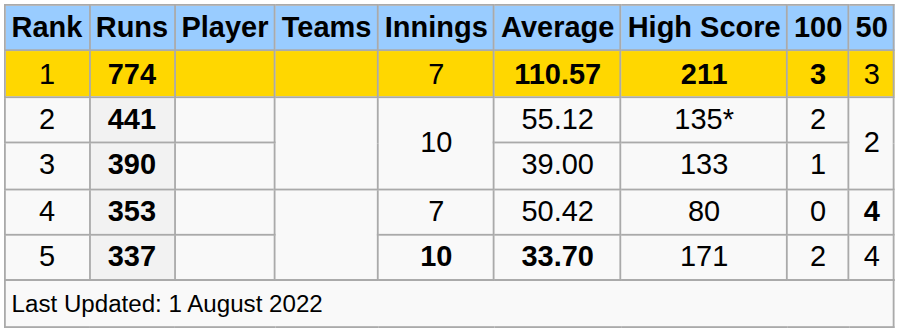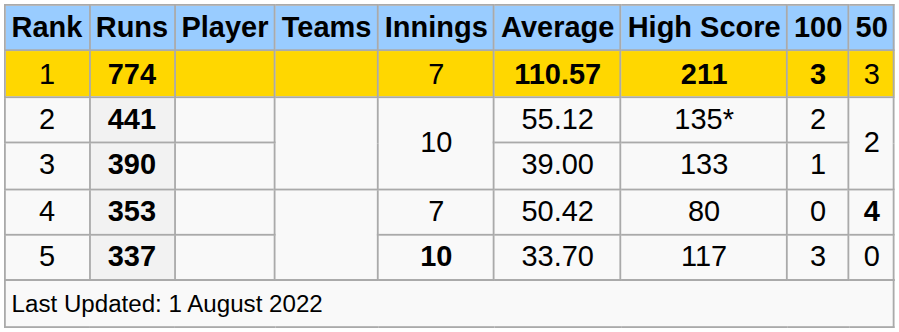5 | Average: bold -> normal
5 | High Score: 171 -> 117
5 | 100: 2 -> 3
5 | 50: 4 -> 0
